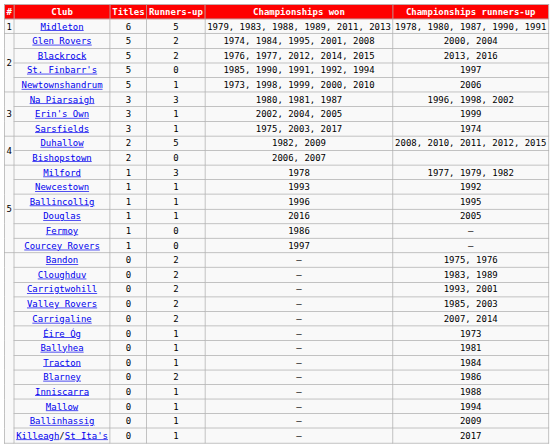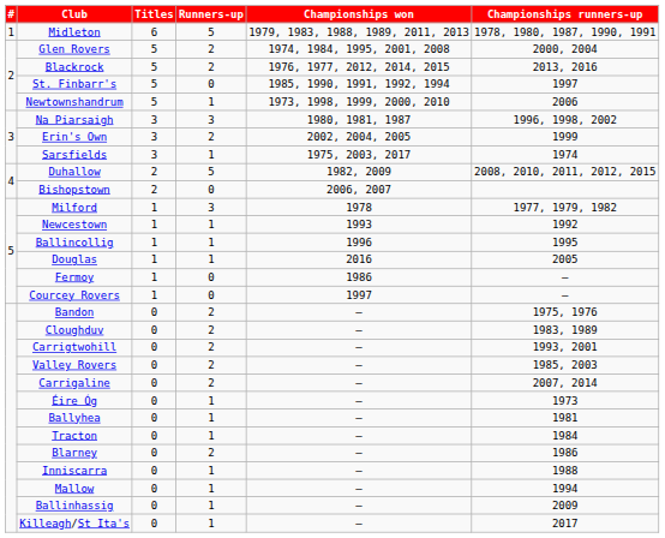Erin's Own | Runners-up: 1 -> 2
